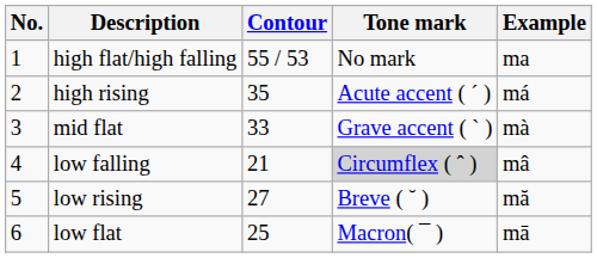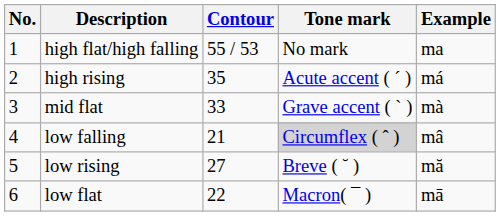low flat | Contour: 25 -> 22
